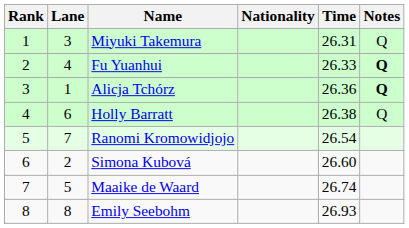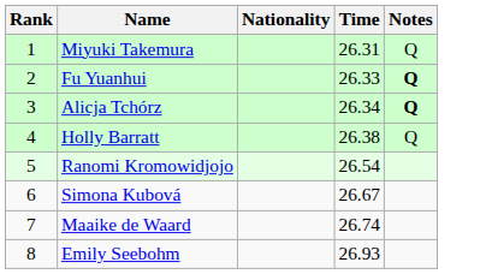- column: Lane | 3 | 4 | 1 | 6 | 7 | 2 | 5 | 8
Alicja Tchórz | Time: 26.36 -> 26.34
Simona Kubová | Time: 26.60 -> 26.67
